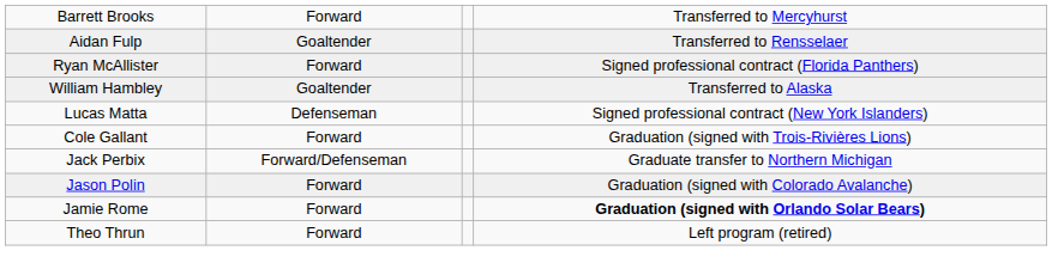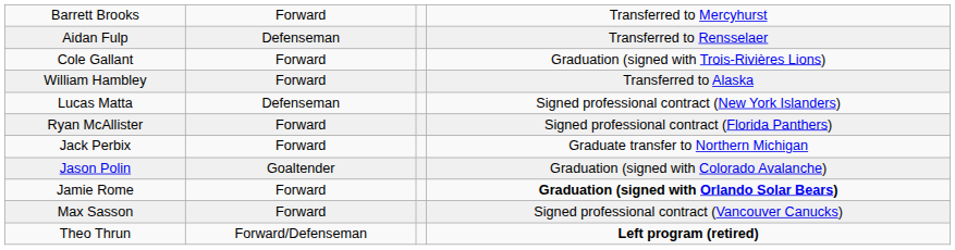Aidan Fulp | column 2: Goaltender -> Defenseman
rows swapped: Cole Gallant <-> Ryan McAllister
William Hambley | column 2: Goaltender -> Forward
Jack Perbix | column 2: Forward/Defenseman -> Forward
Jason Polin | column 2: Forward -> Goaltender
+ row: Max Sasson | Forward | Signed professional contract (Vancouver Canucks)
Theo Thrun | column 2: Forward -> Forward/Defenseman
Theo Thrun | column 4: normal -> bold
